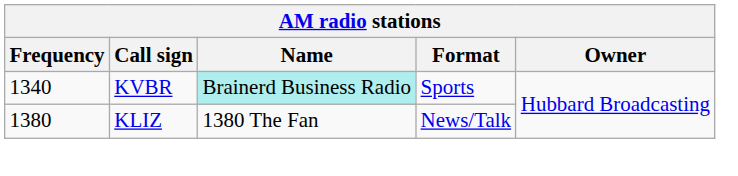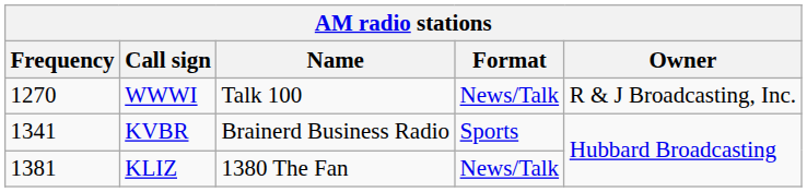+ row: 1270 | WWWI | Talk 100 | News/Talk | R & J Broadcasting, Inc.
KVBR | Frequency: 1340 -> 1341
KVBR | Name: paleturquoise background -> no background
KLIZ | Frequency: 1380 -> 1381
